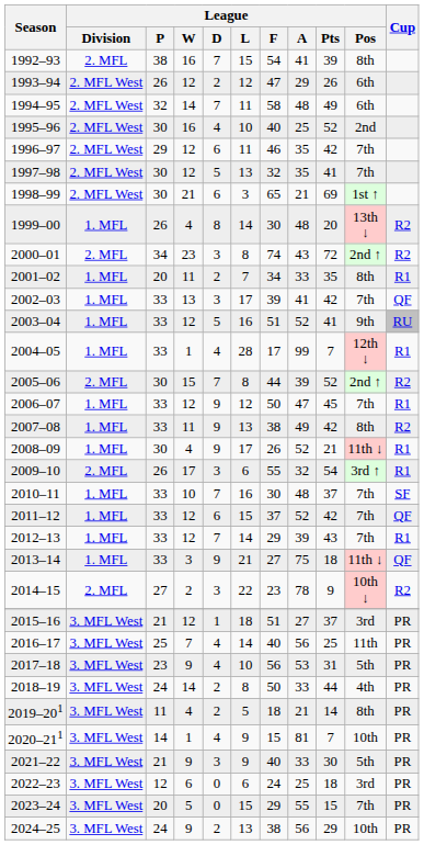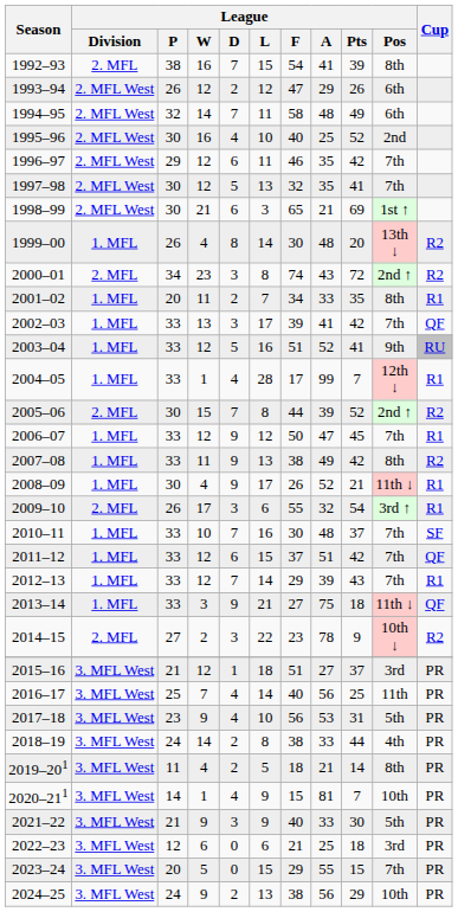2011–12 | League / A: 52 -> 51
2018–19 | League / F: 50 -> 38
2022–23 | League / F: 24 -> 21
